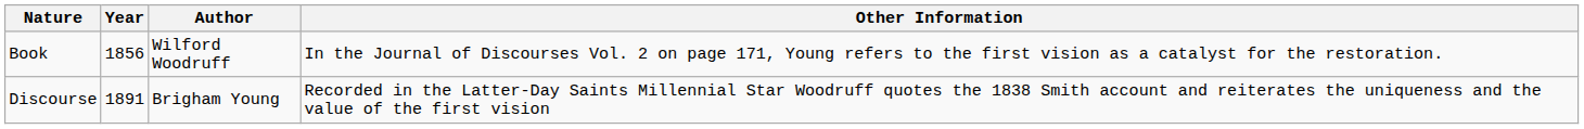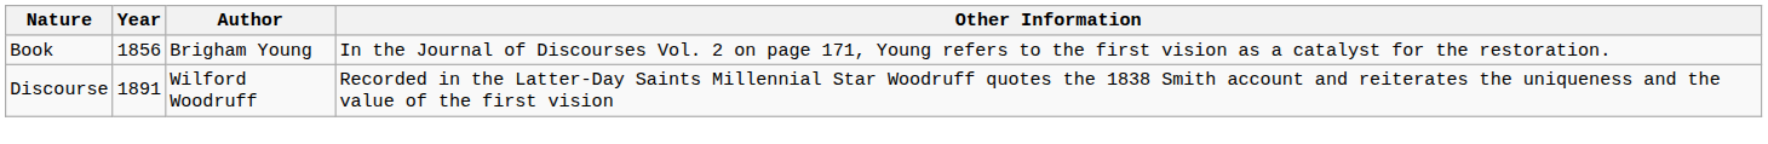Book | Author: Wilford Woodruff -> Brigham Young
Discourse | Author: Brigham Young -> Wilford Woodruff
